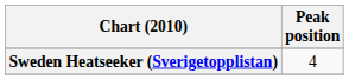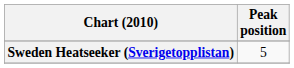Sweden Heatseeker (Sverigetopplistan) | Peak position: 4 -> 5
